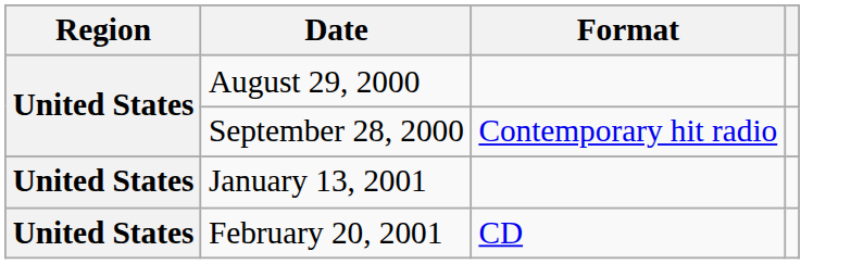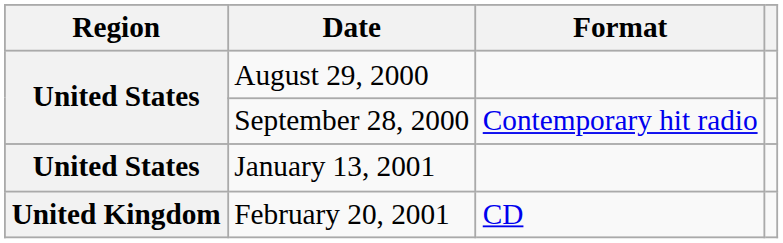February 20, 2001 | Region: United States -> United Kingdom
